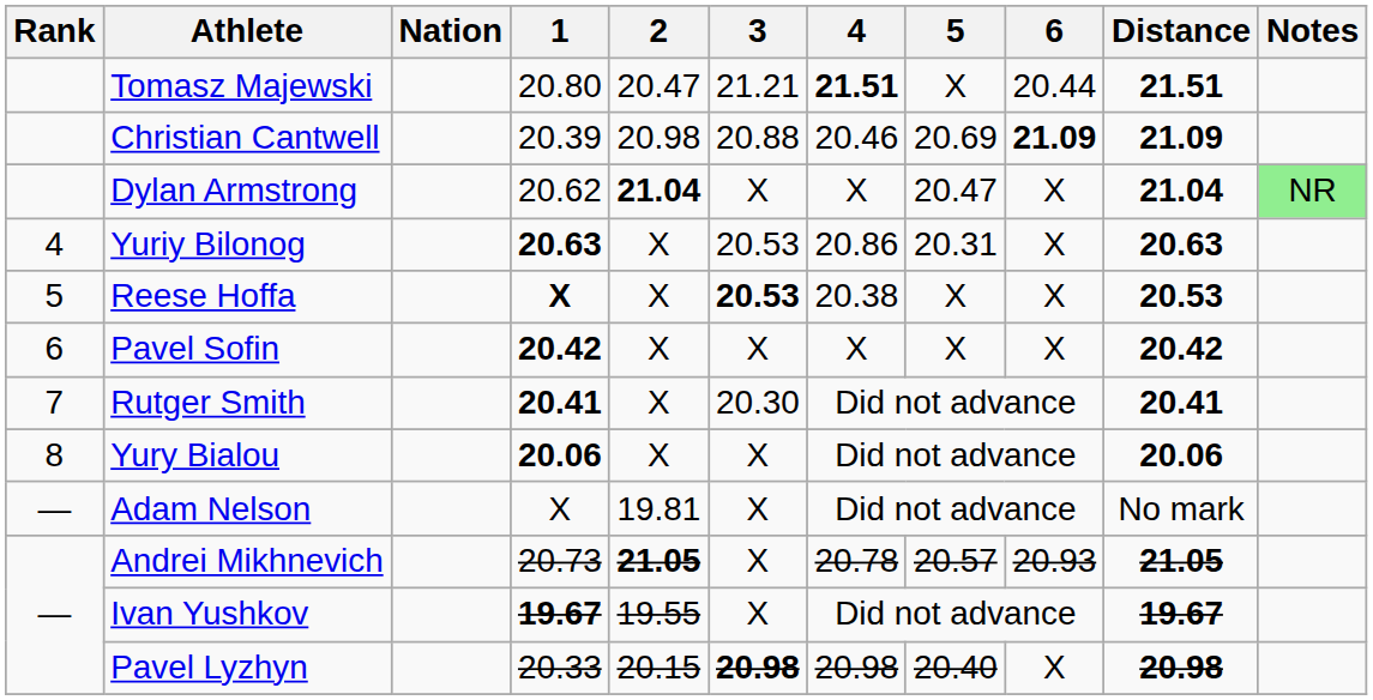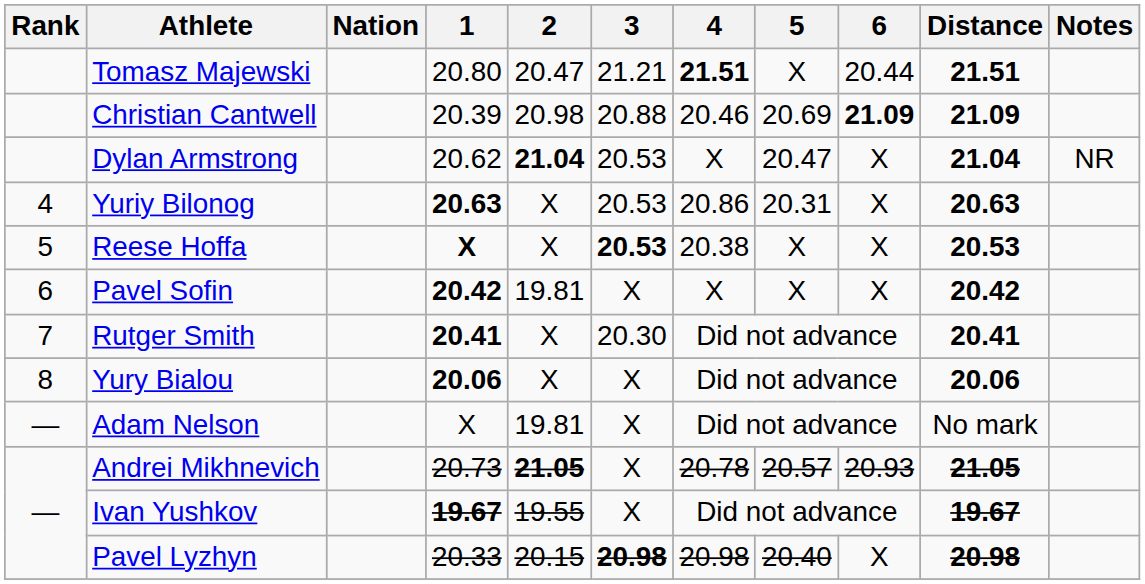Dylan Armstrong | 3: X -> 20.53
Dylan Armstrong | Notes: lightgreen background -> no background
Pavel Sofin | 2: X -> 19.81
